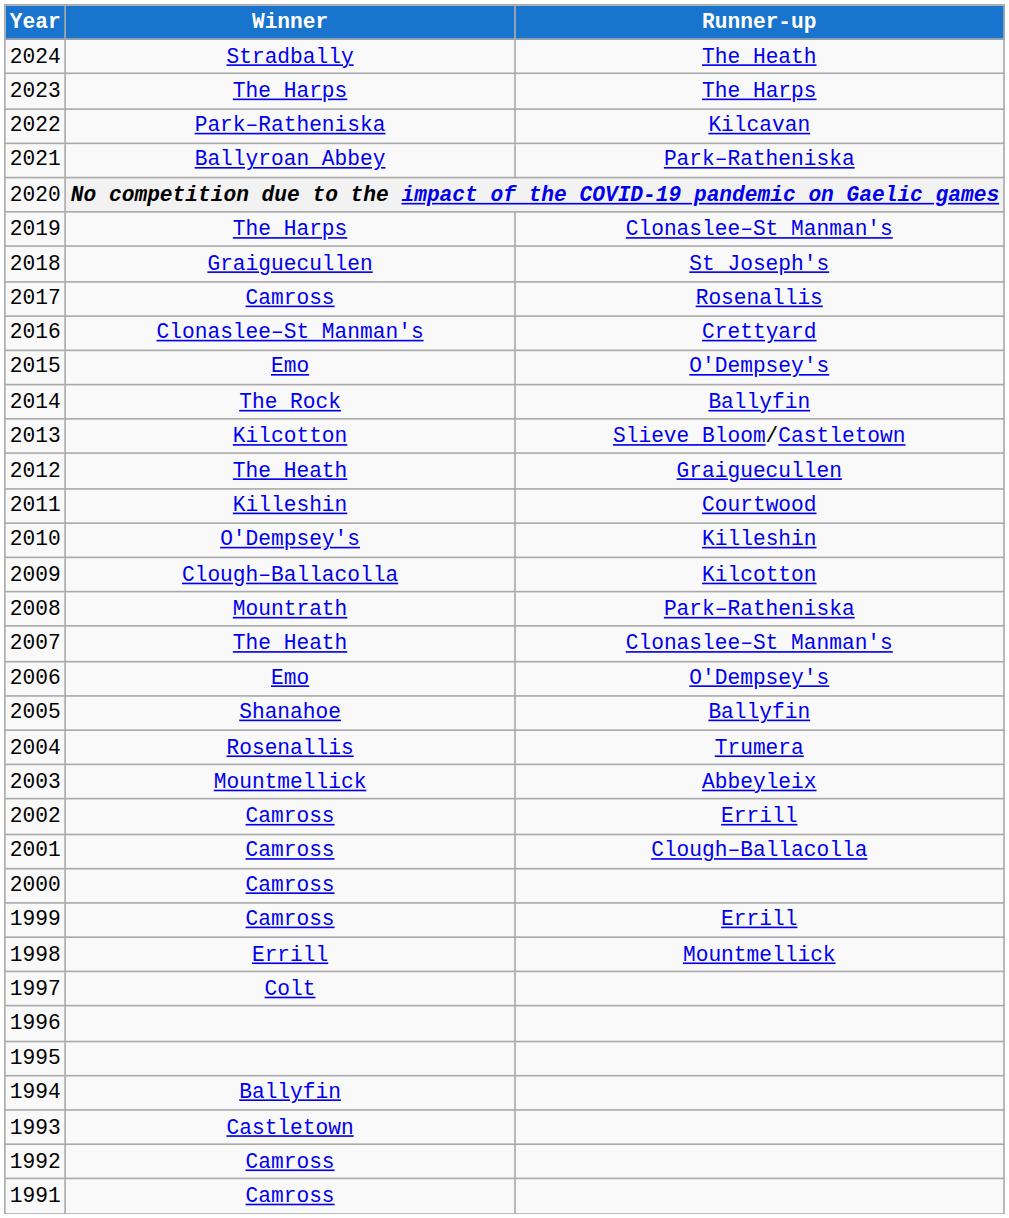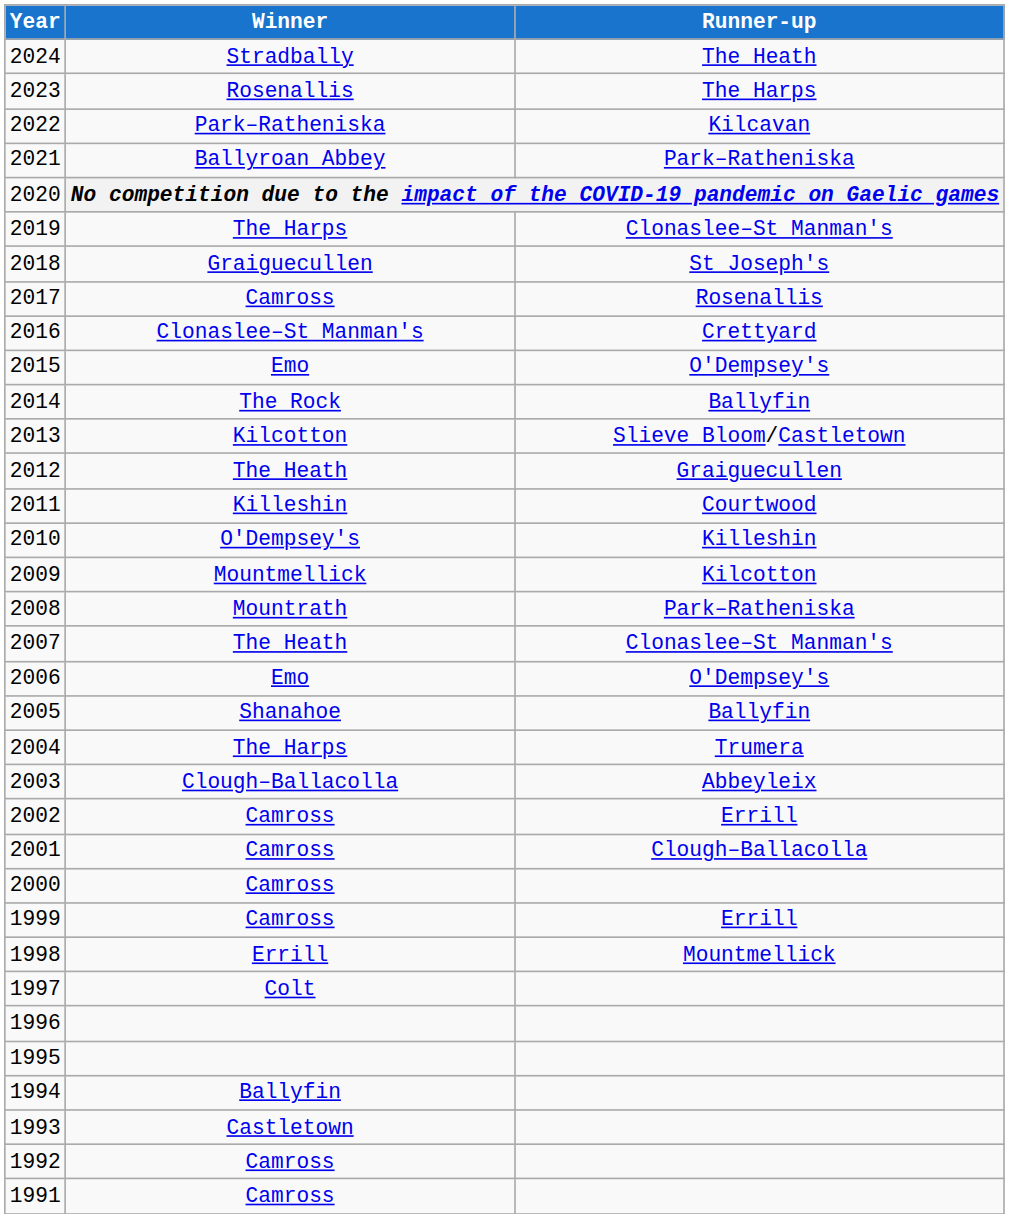2023 | Winner: The Harps -> Rosenallis
2009 | Winner: Clough–Ballacolla -> Mountmellick
2004 | Winner: Rosenallis -> The Harps
2003 | Winner: Mountmellick -> Clough–Ballacolla
